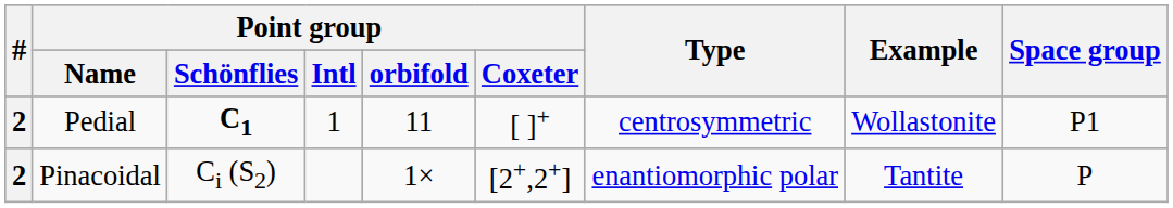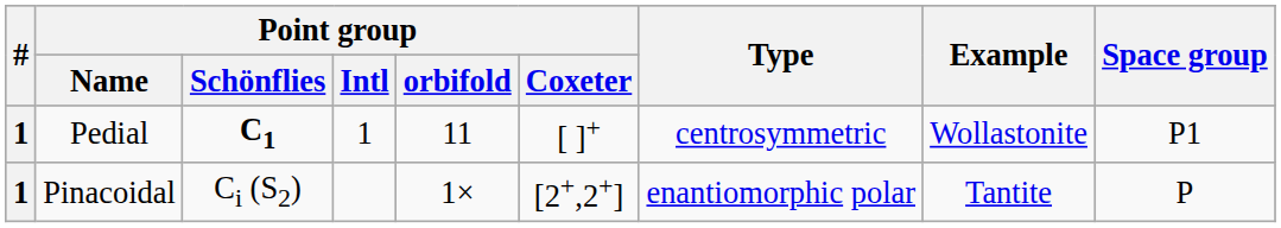Pedial | #: 2 -> 1
Pinacoidal | #: 2 -> 1
